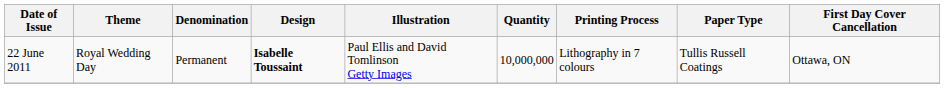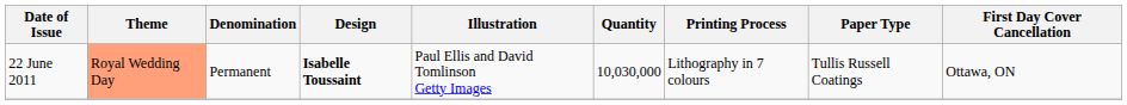22 June 2011 | Theme: no background -> lightsalmon background
22 June 2011 | Quantity: 10,000,000 -> 10,030,000
